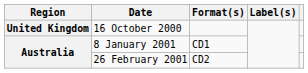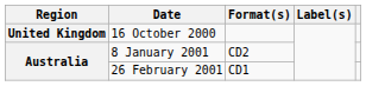8 January 2001 | Format(s): CD1 -> CD2
26 February 2001 | Format(s): CD2 -> CD1
